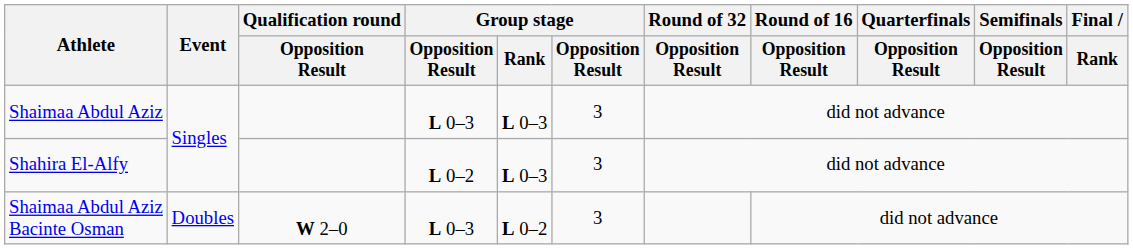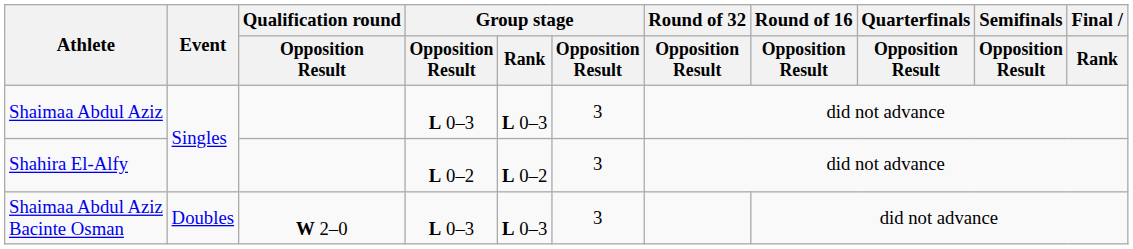Shahira El-Alfy | Group stage / Rank: L 0–3 -> L 0–2
Shaimaa Abdul Aziz Bacinte Osman | Group stage / Rank: L 0–2 -> L 0–3
